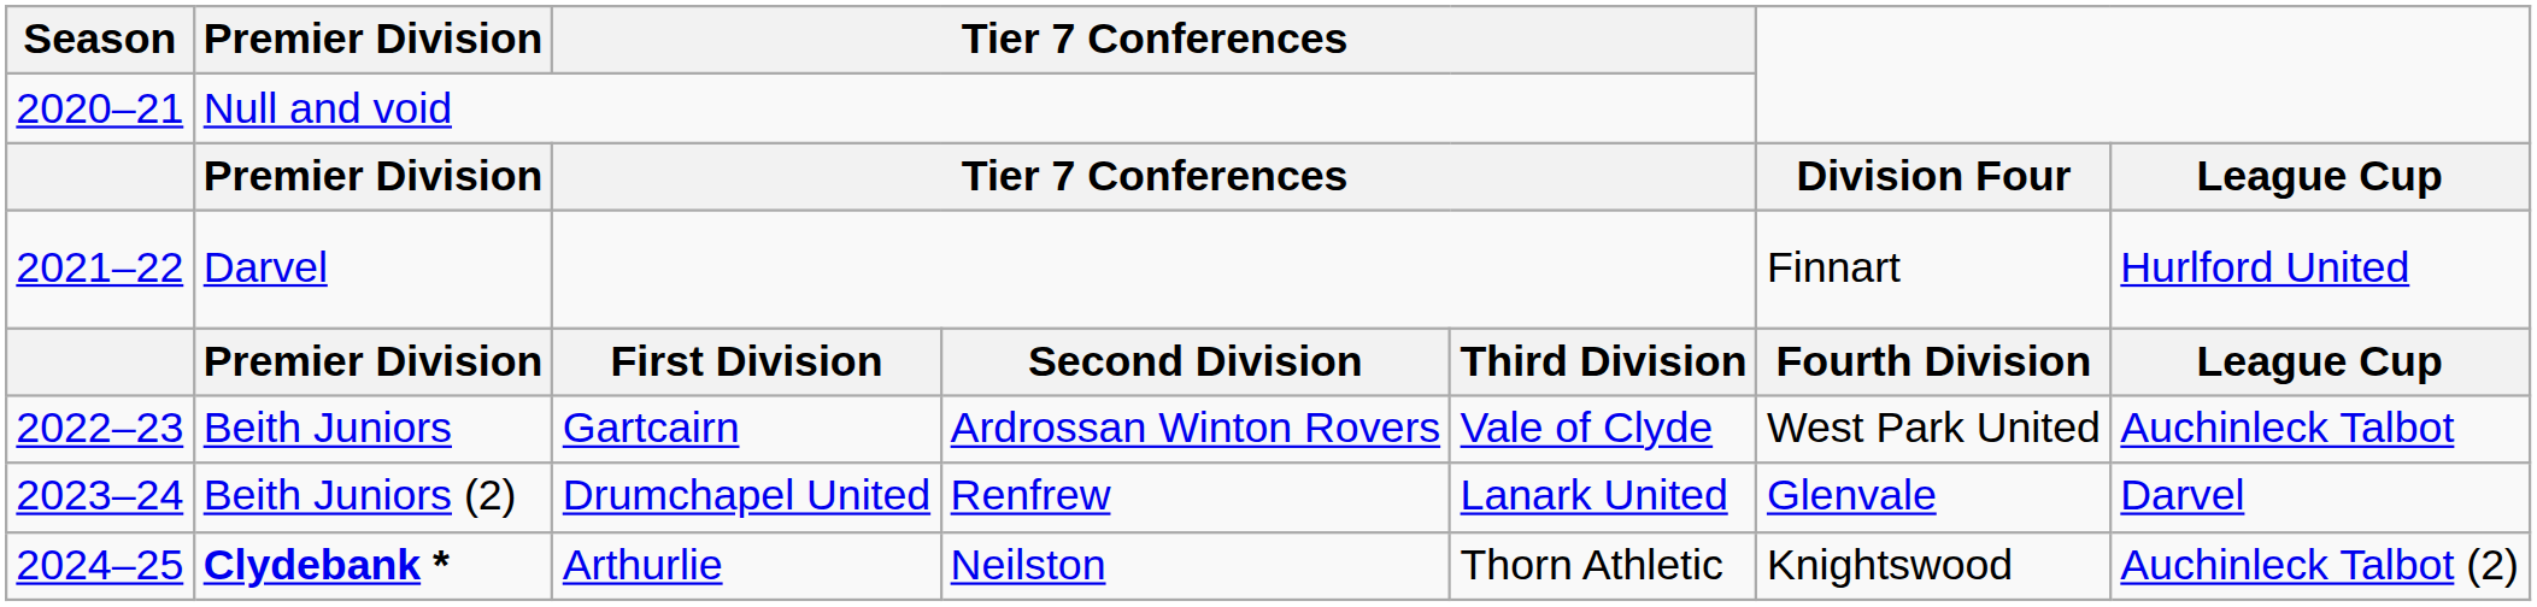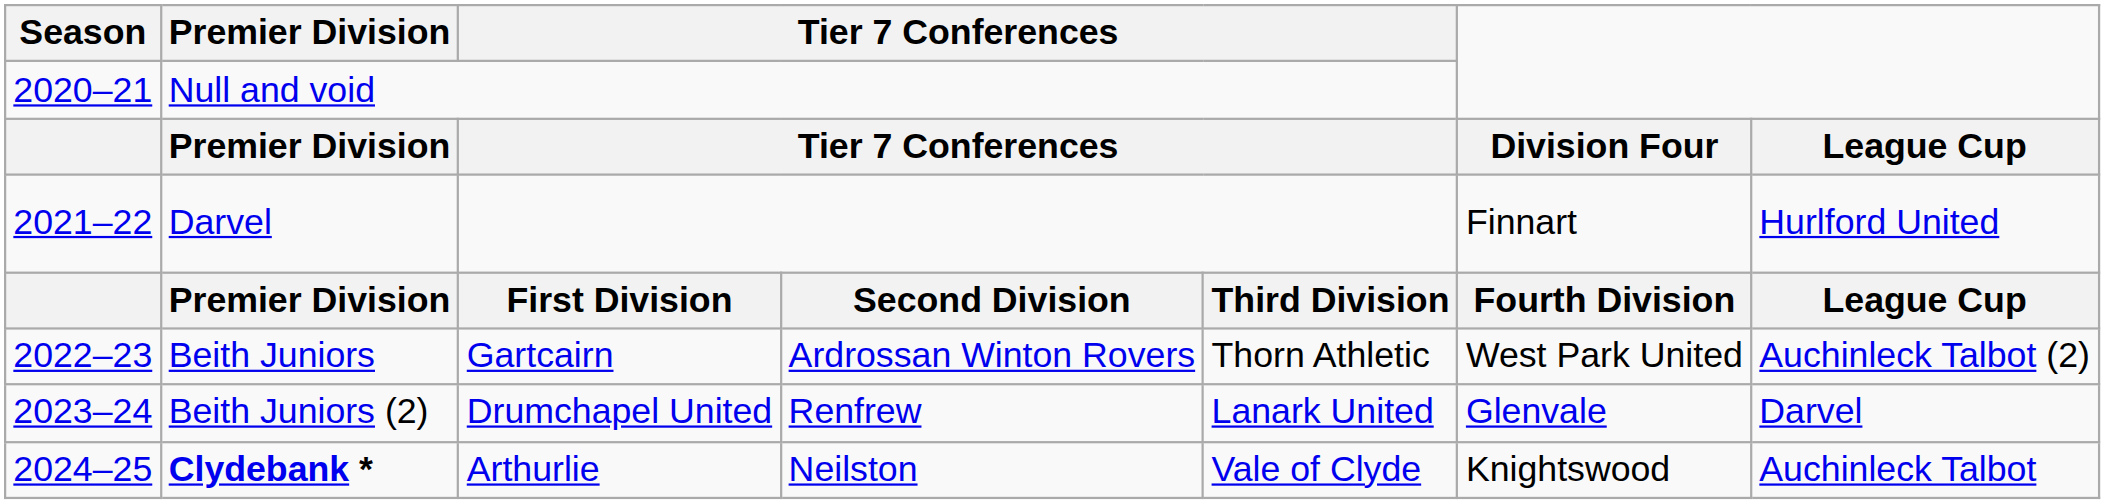Beith Juniors | column 5: Vale of Clyde -> Thorn Athletic
Beith Juniors | column 7: Auchinleck Talbot -> Auchinleck Talbot (2)
Clydebank * | column 5: Thorn Athletic -> Vale of Clyde
Clydebank * | column 7: Auchinleck Talbot (2) -> Auchinleck Talbot
